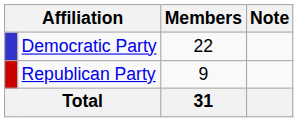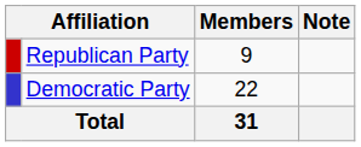rows swapped: Democratic Party <-> Republican Party
